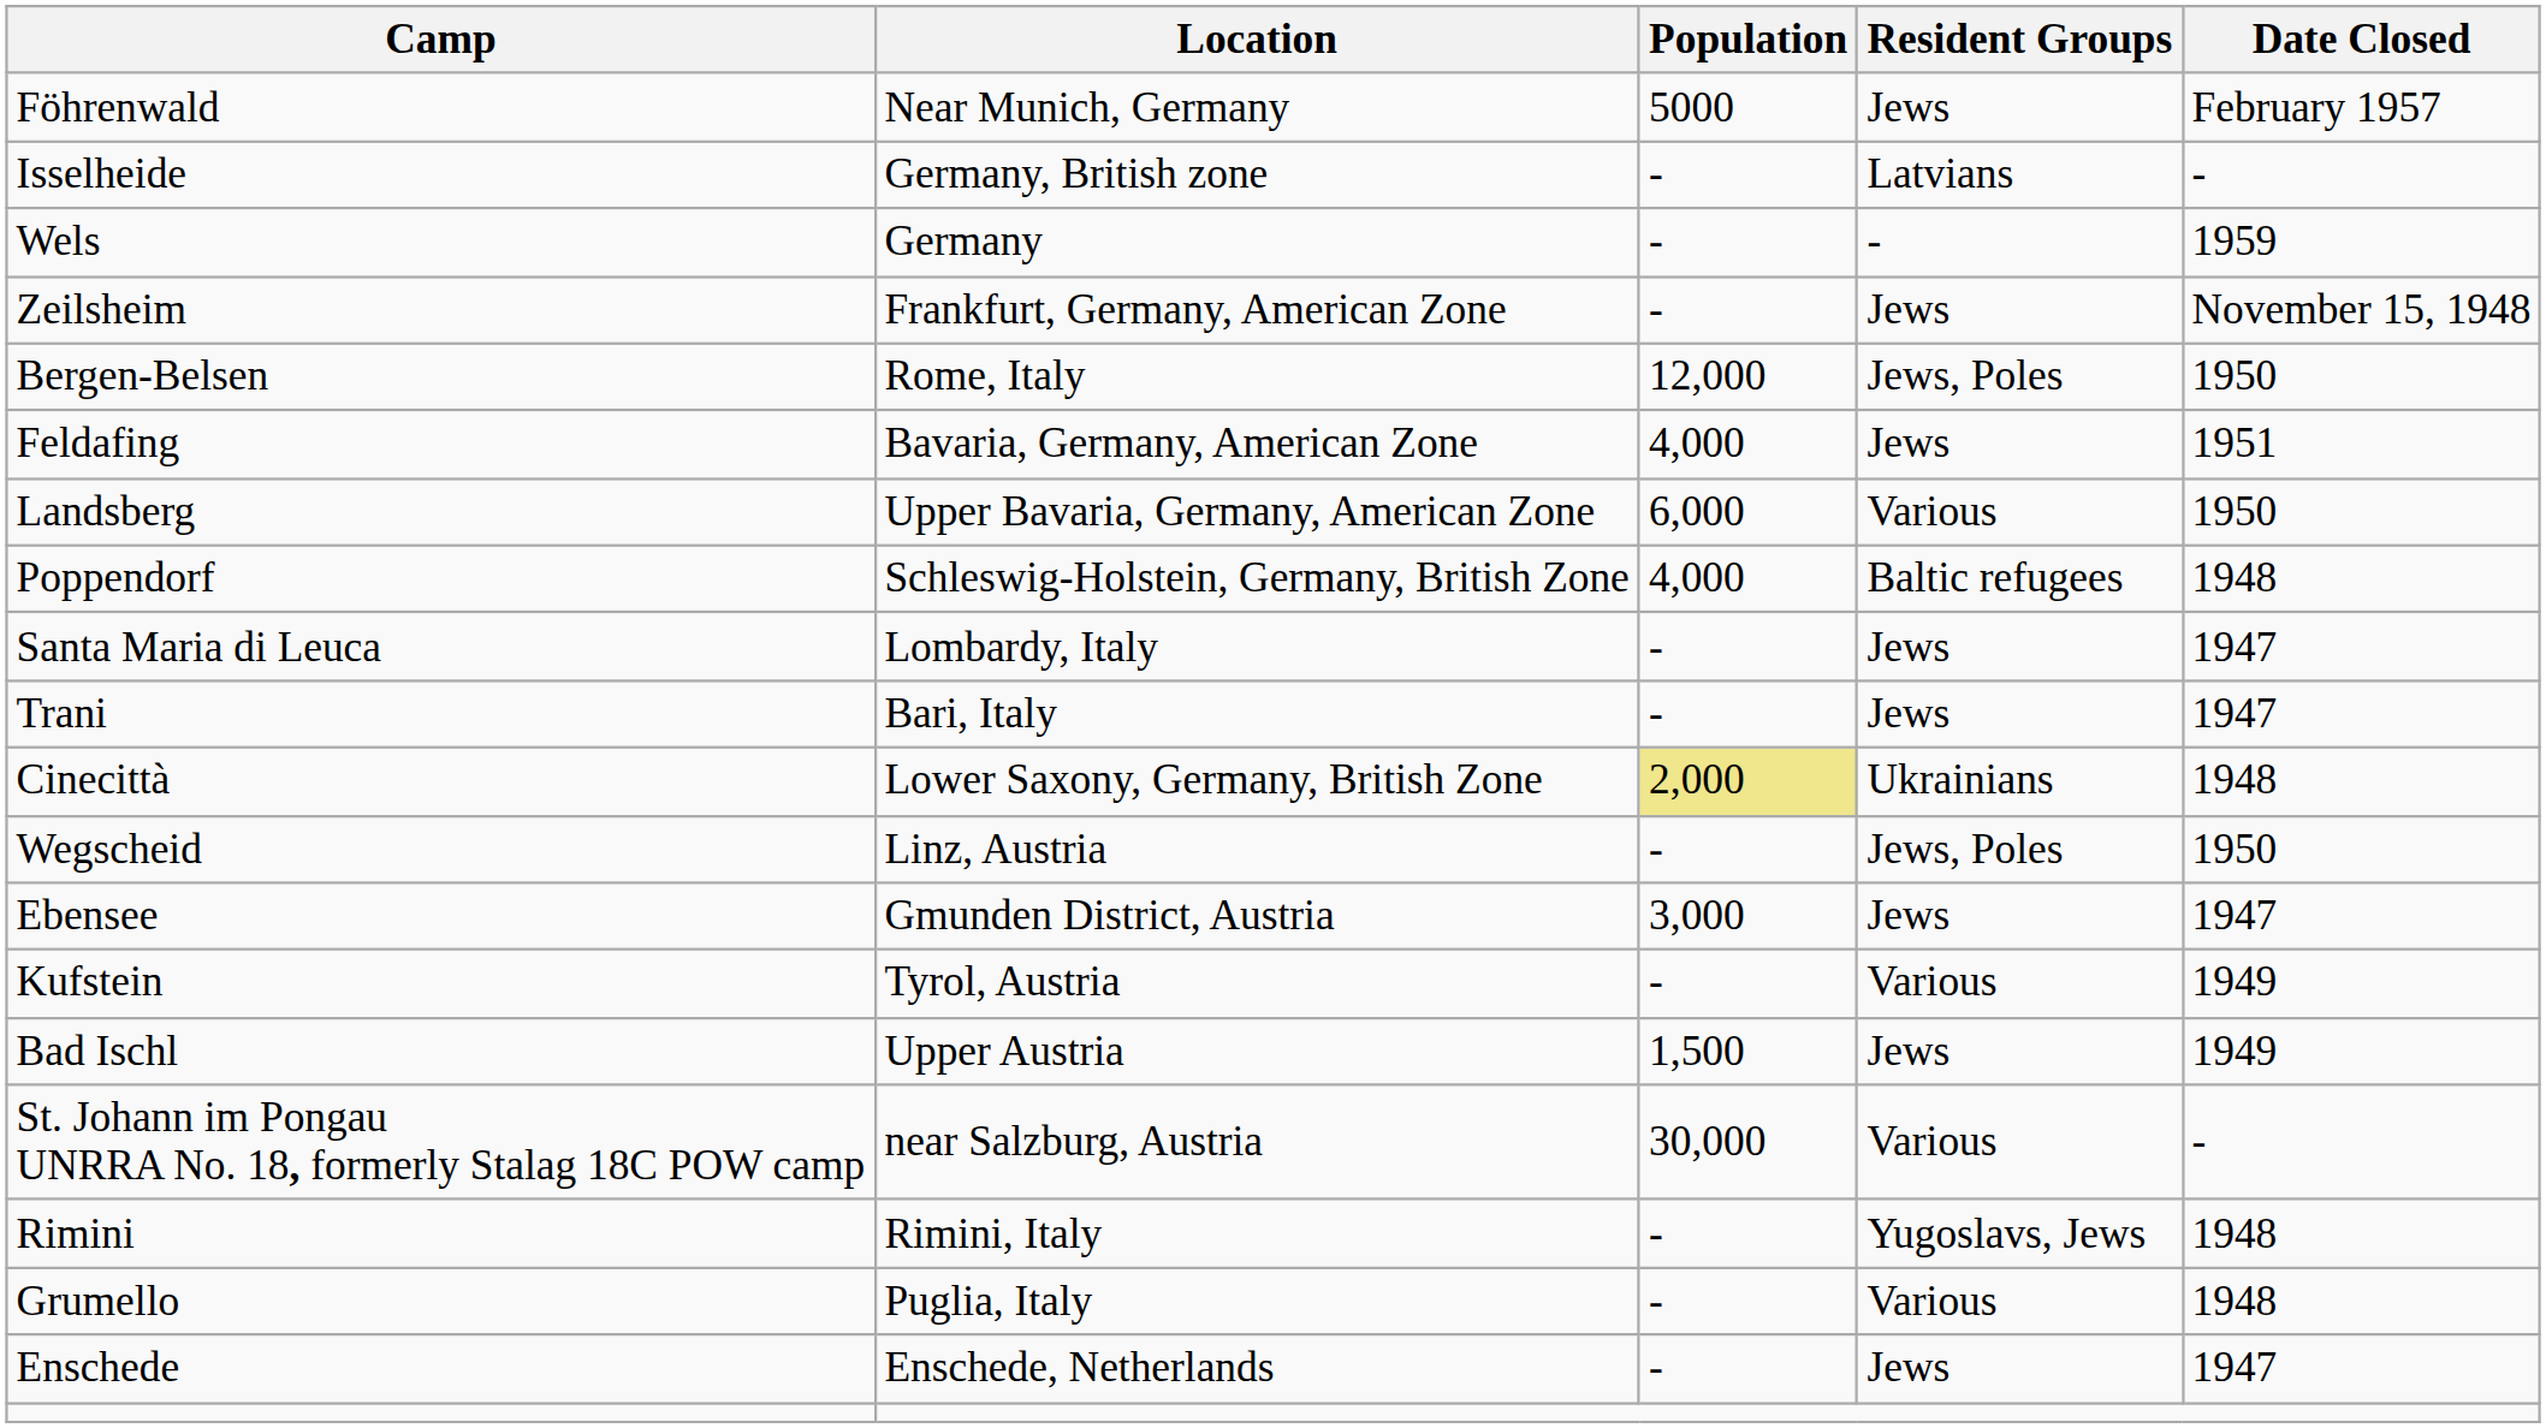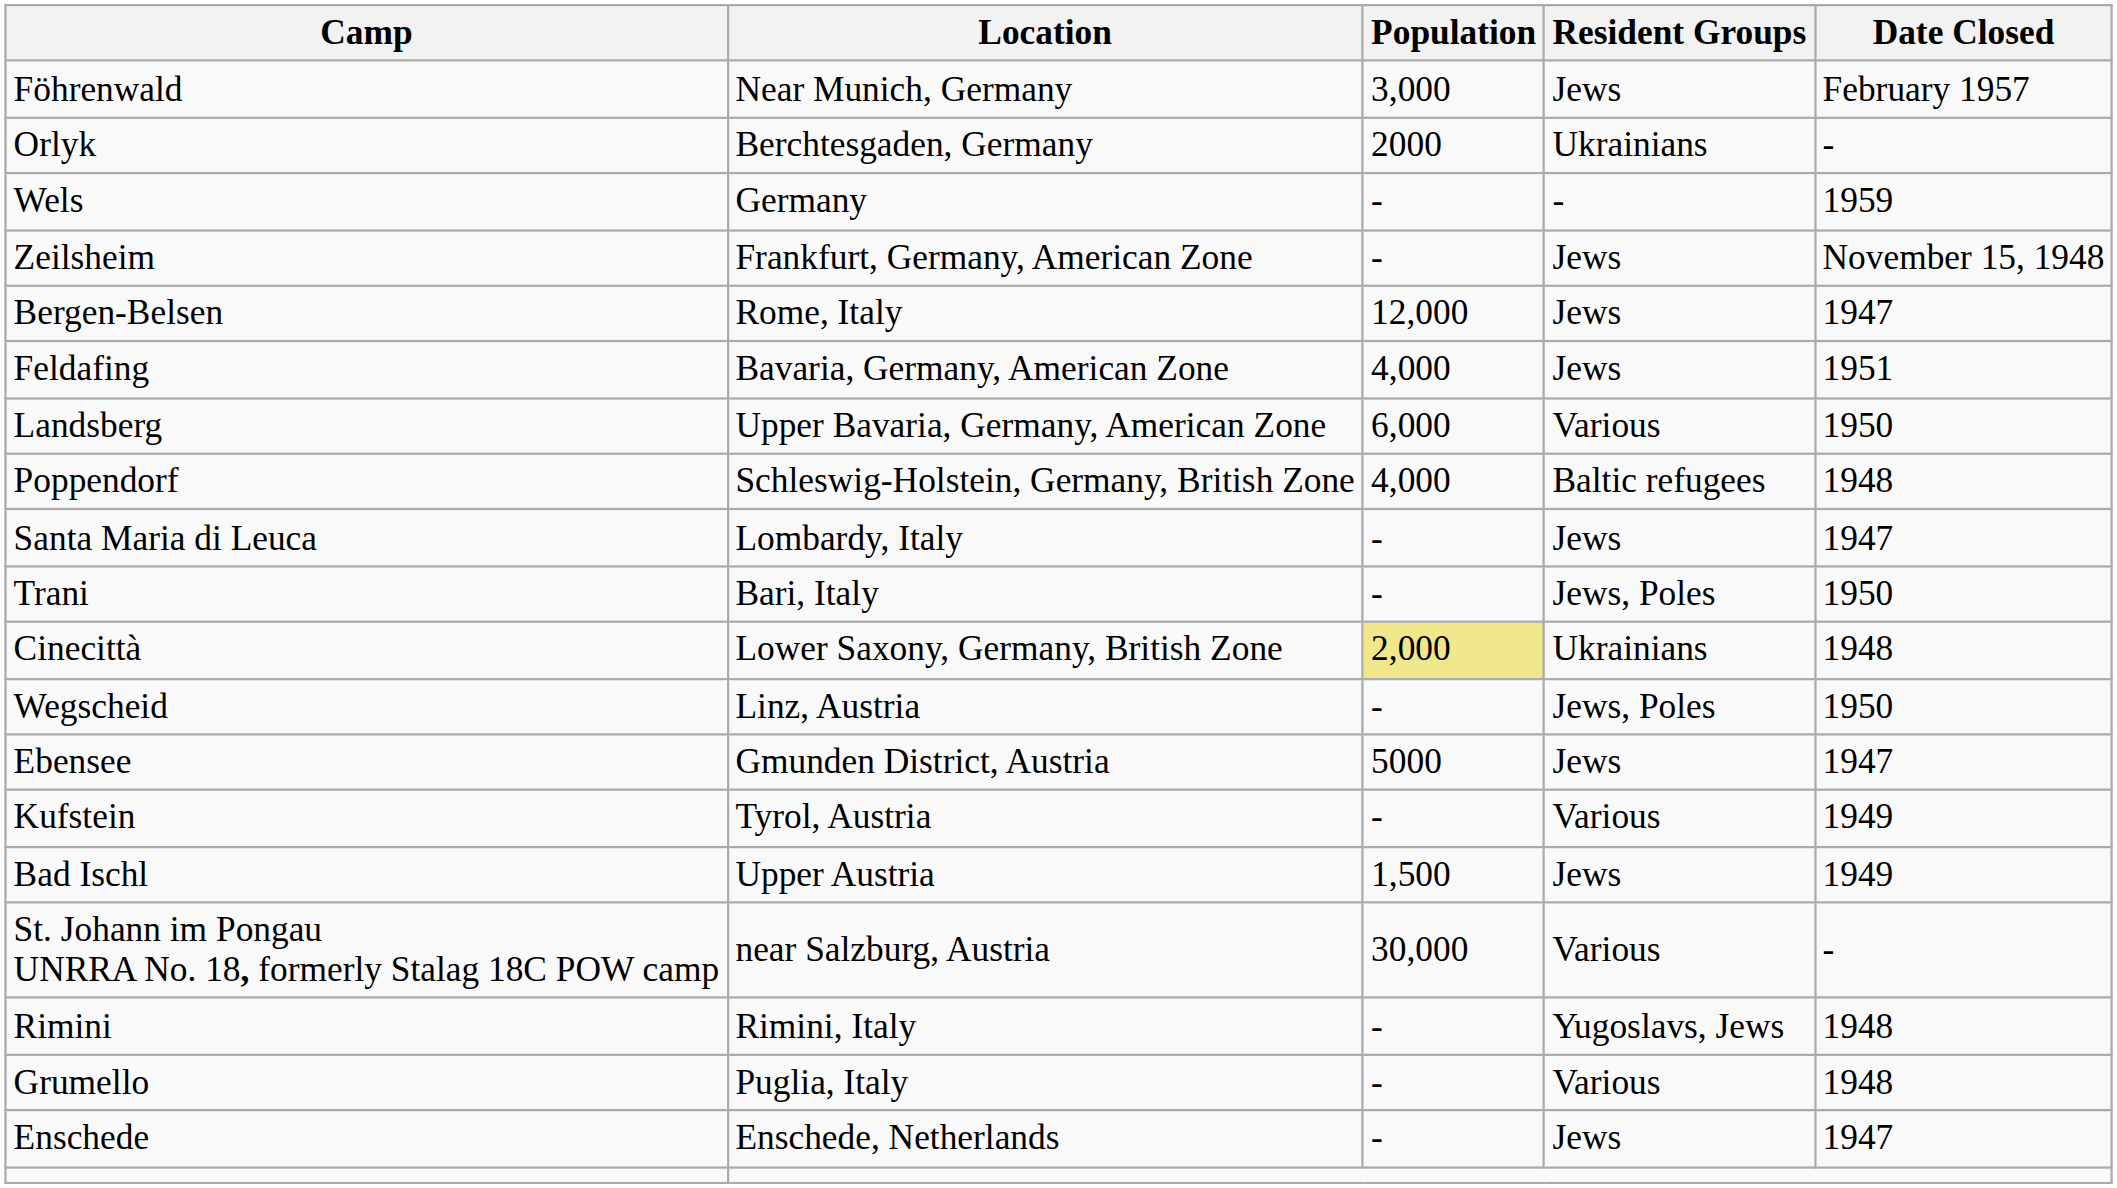Föhrenwald | Population: 5000 -> 3,000
- row: Isselheide | Germany, British zone | - | Latvians | -
+ row: Orlyk | Berchtesgaden, Germany | 2000 | Ukrainians | -
Bergen-Belsen | Resident Groups: Jews, Poles -> Jews
Bergen-Belsen | Date Closed: 1950 -> 1947
Trani | Resident Groups: Jews -> Jews, Poles
Trani | Date Closed: 1947 -> 1950
Ebensee | Population: 3,000 -> 5000
